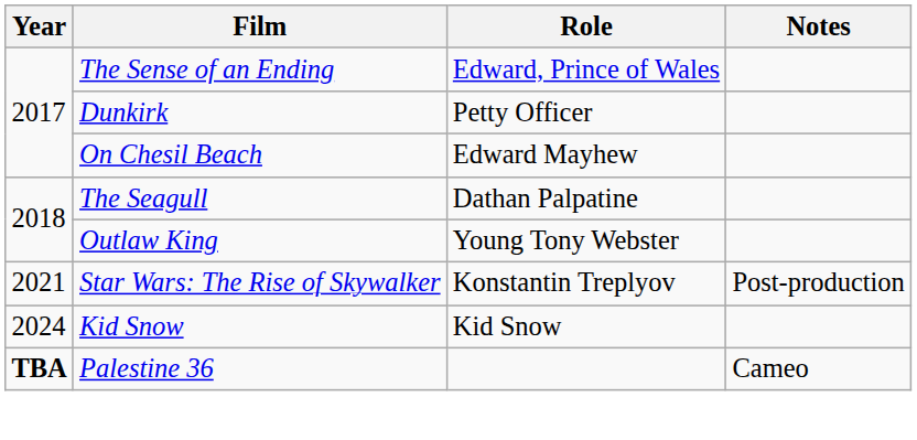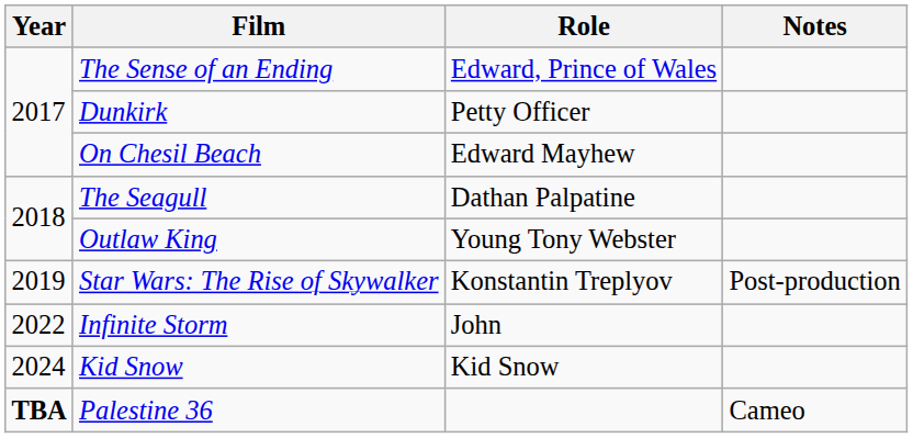Star Wars: The Rise of Skywalker | Year: 2021 -> 2019
+ row: 2022 | Infinite Storm | John
